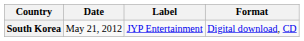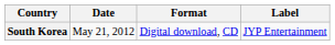columns swapped: Format <-> Label
